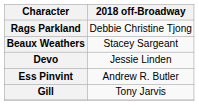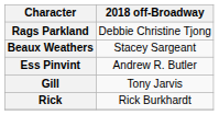- row: Devo | Jessie Linden
+ row: Rick | Rick Burkhardt
